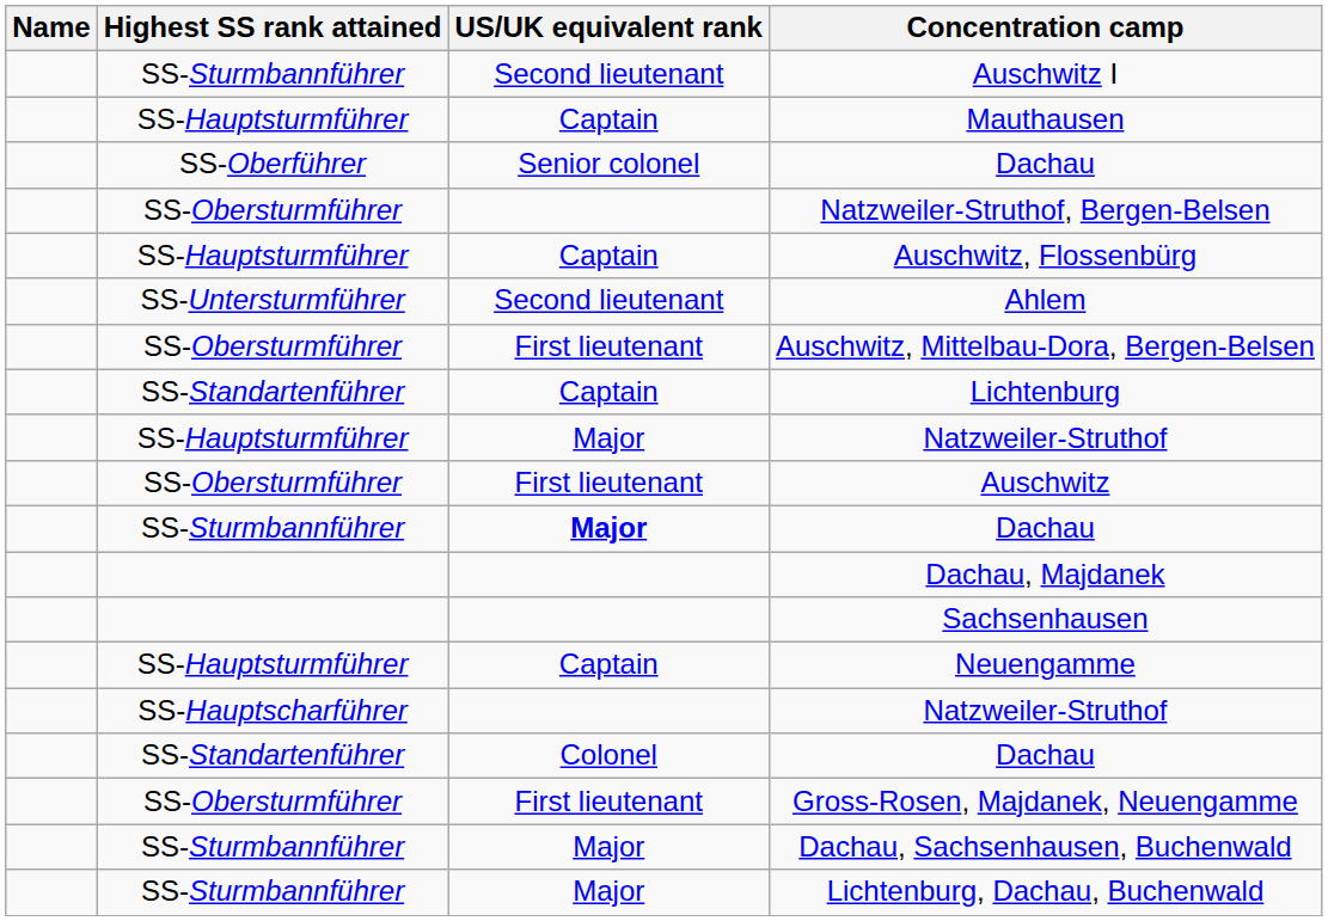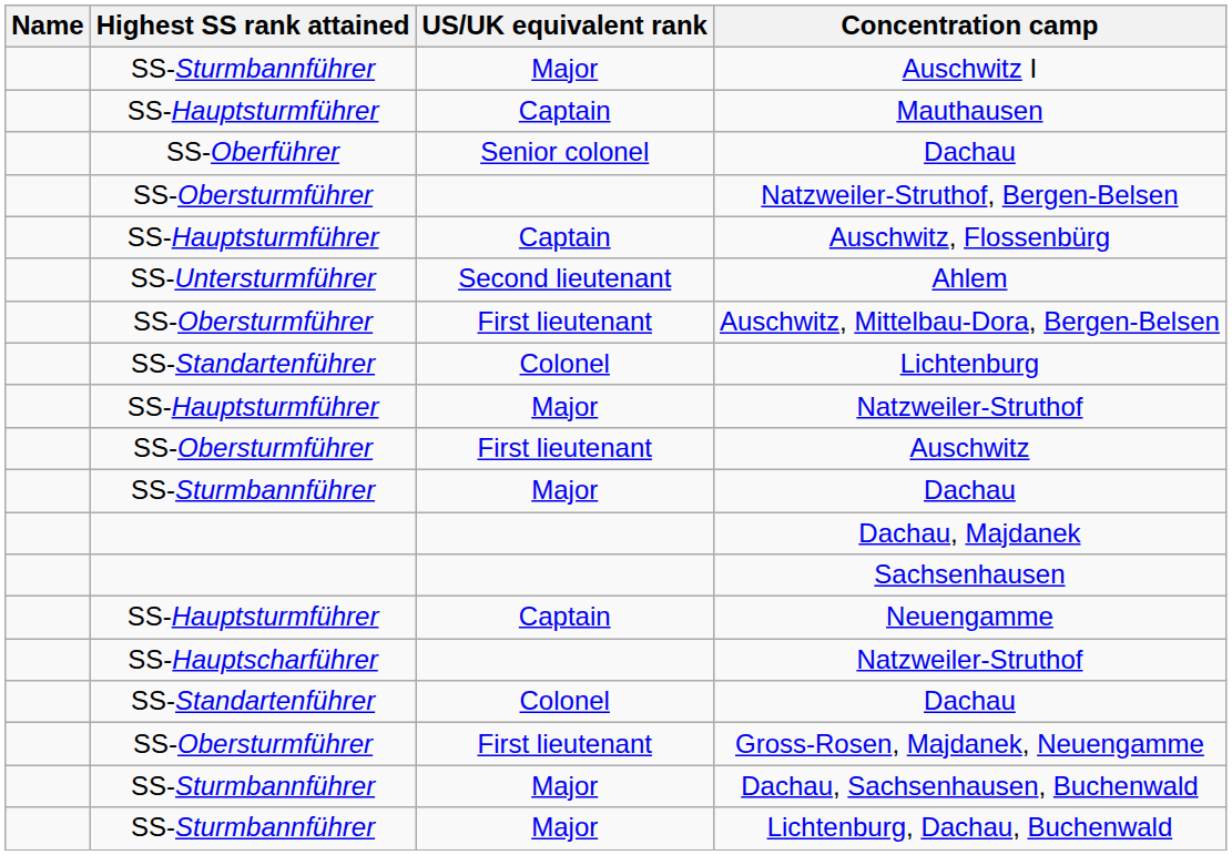Auschwitz I | US/UK equivalent rank: Second lieutenant -> Major
Lichtenburg | US/UK equivalent rank: Captain -> Colonel
SS-Sturmbannführer / Dachau | US/UK equivalent rank: bold -> normal
